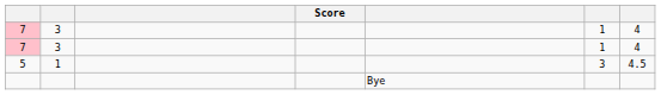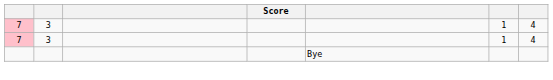- row: 5 | 1 | 3 | 4.5
